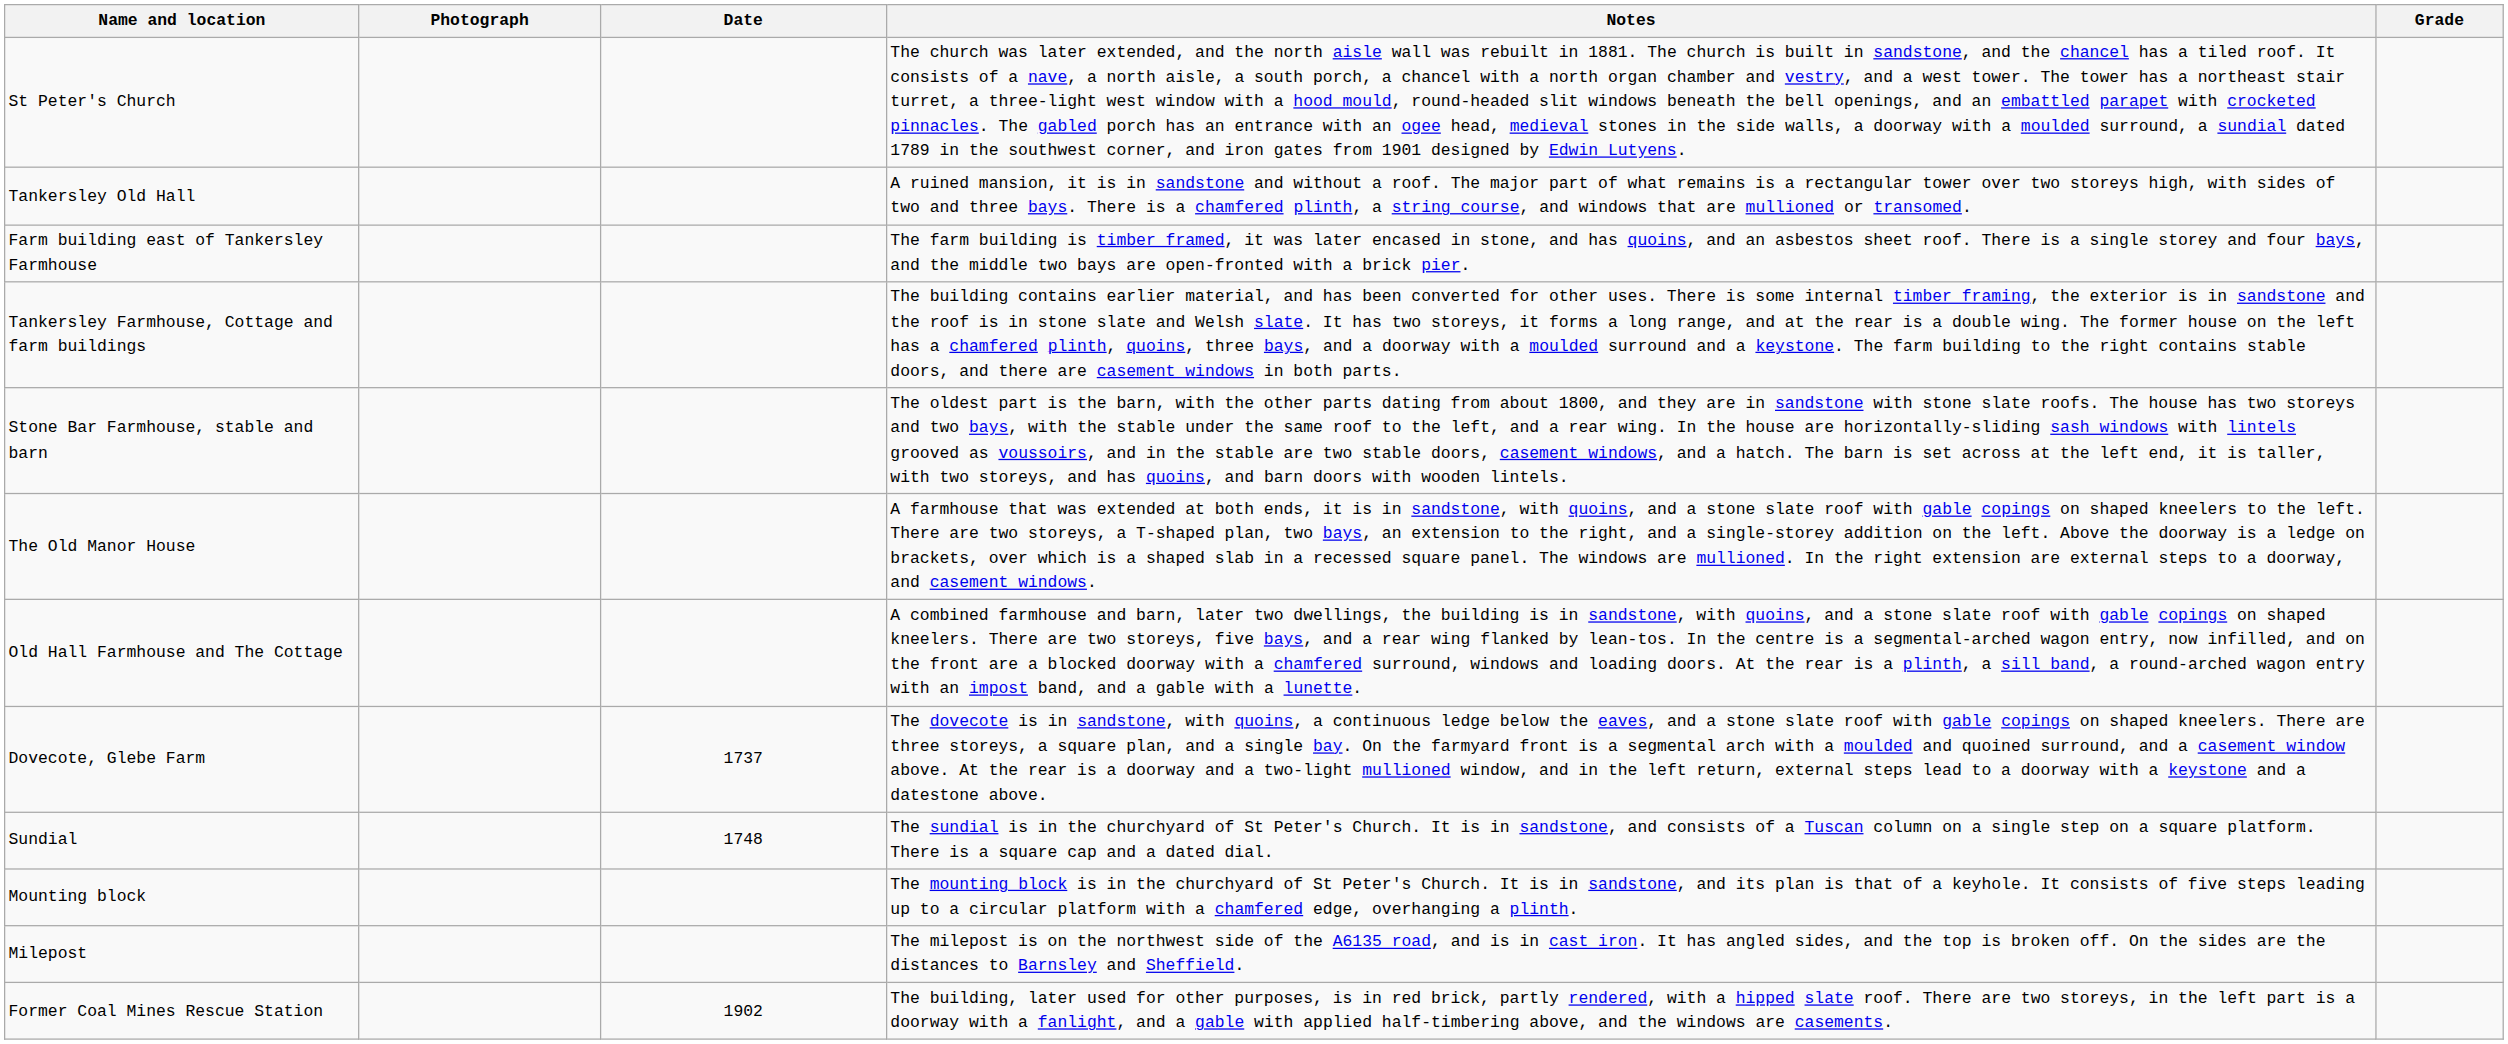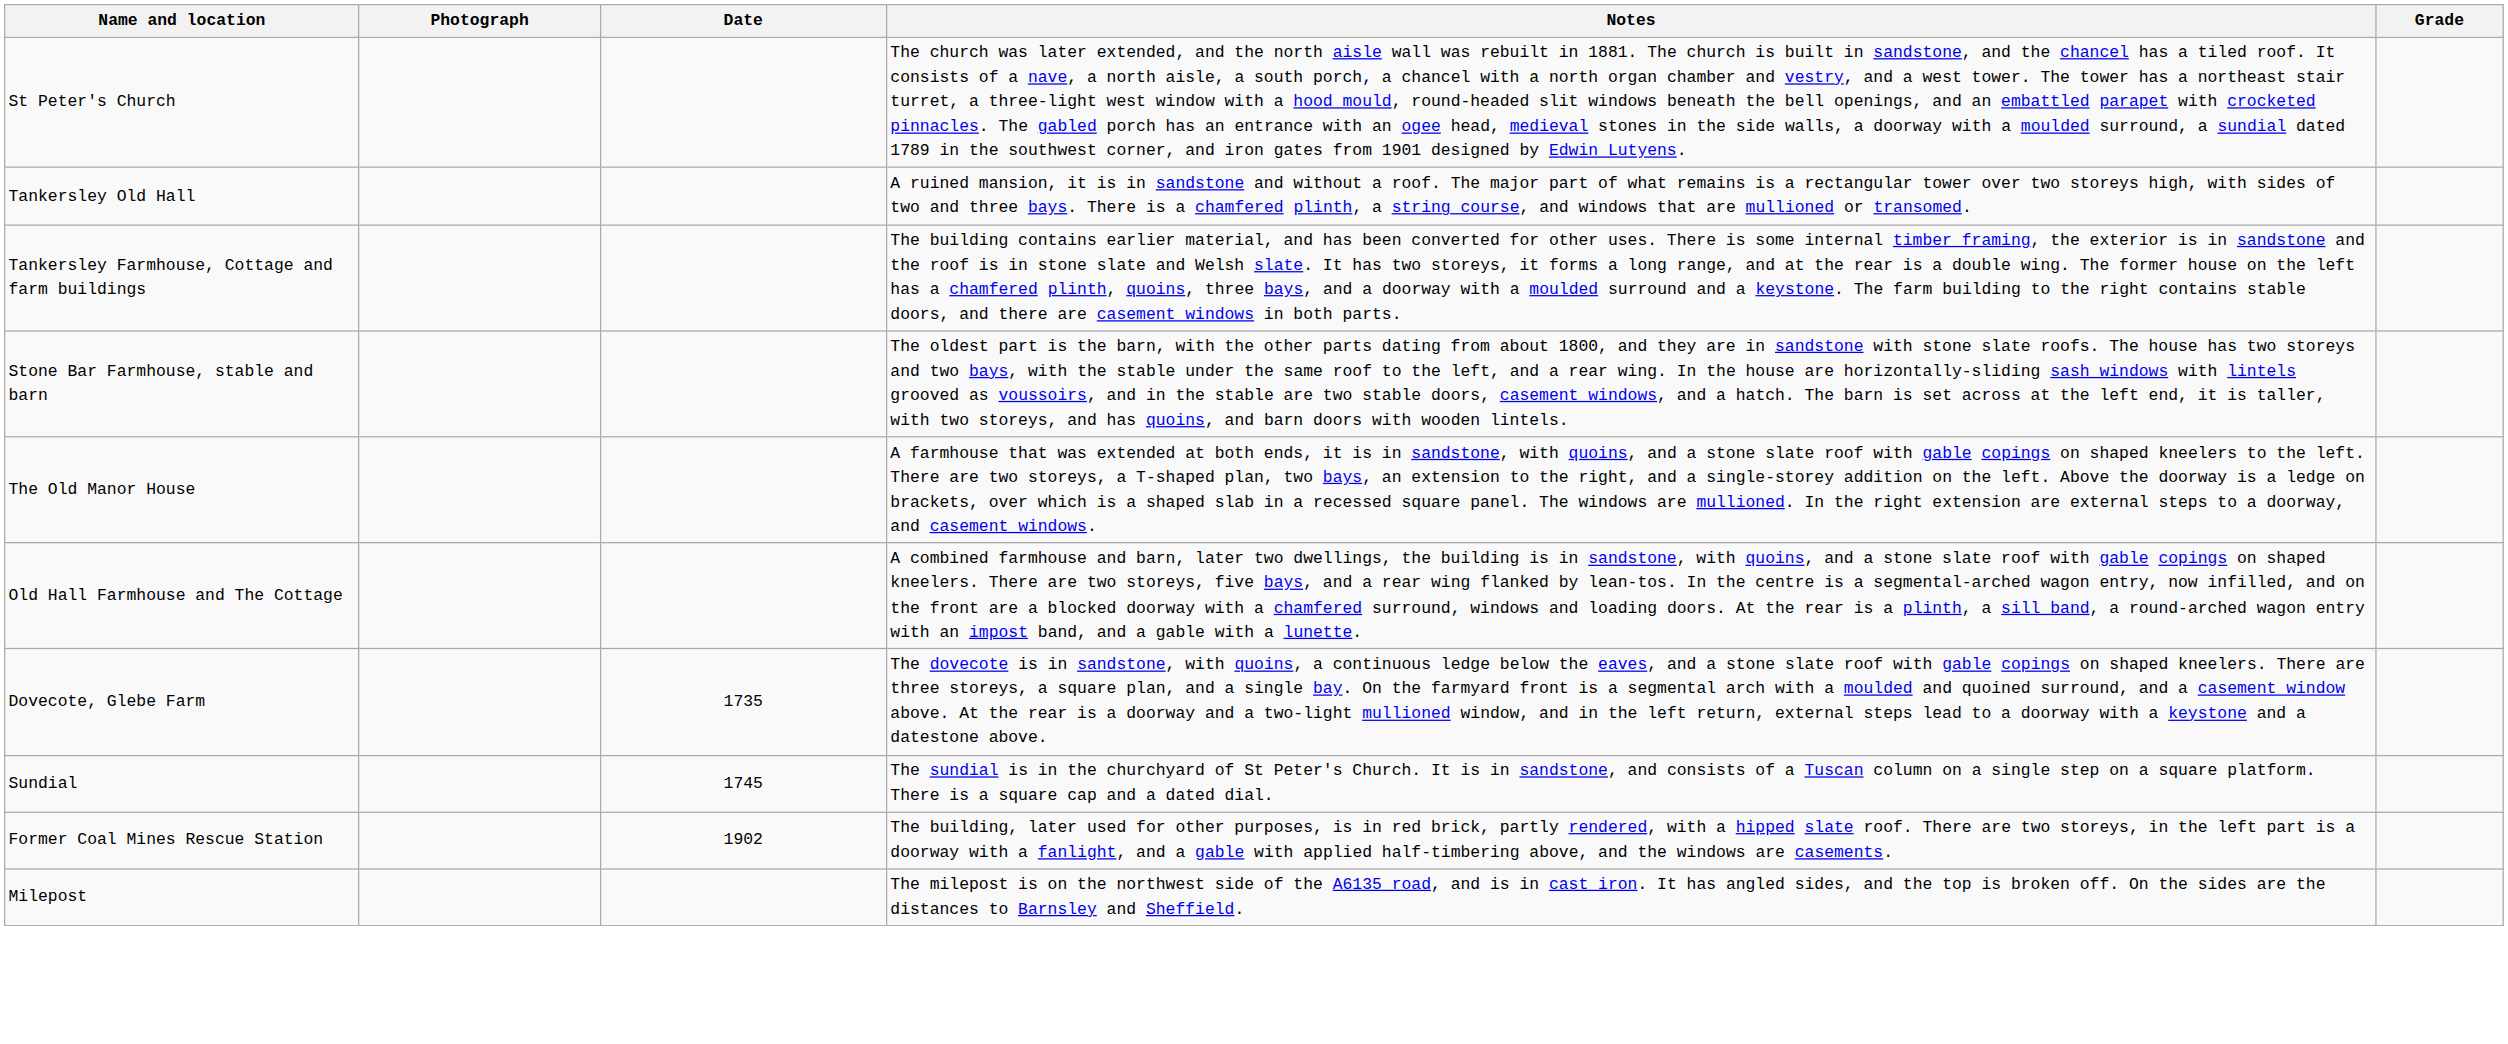- row: Farm building east of Tankersley Farmhouse | The farm building is timber framed, it was later encased in stone, and has quoins, and an asbestos sheet roof. There is a single storey and four bays, and the middle two bays are open-fronted with a brick pier.
Dovecote, Glebe Farm | Date: 1737 -> 1735
Sundial | Date: 1748 -> 1745
- row: Mounting block | The mounting block is in the churchyard of St Peter's Church. It is in sandstone, and its plan is that of a keyhole. It consists of five steps leading up to a circular platform with a chamfered edge, overhanging a plinth.
rows swapped: Milepost <-> Former Coal Mines Rescue Station
